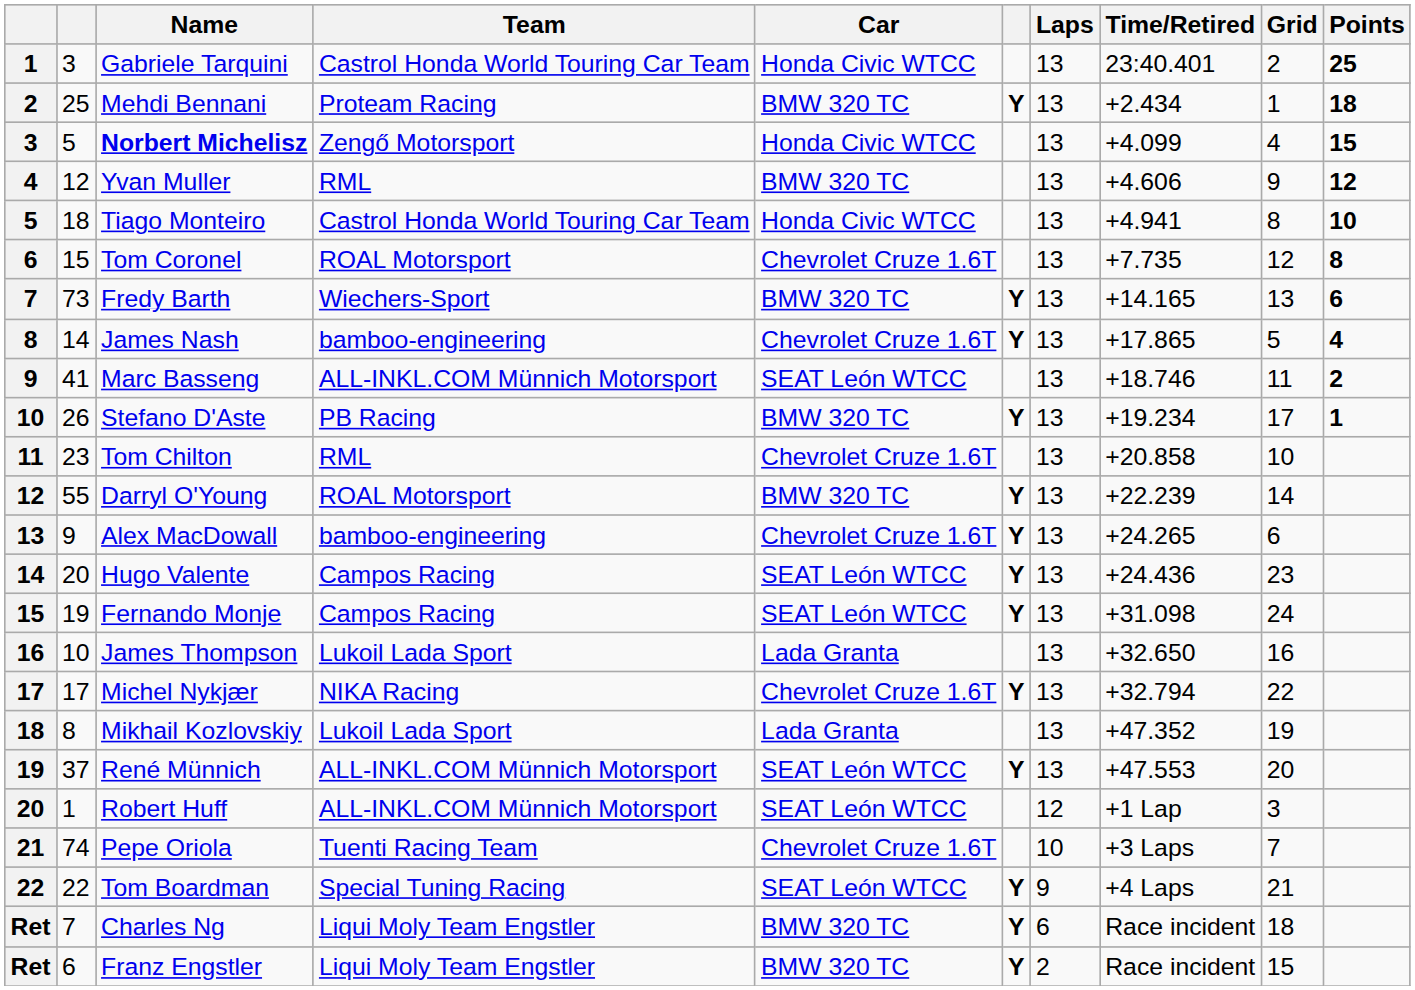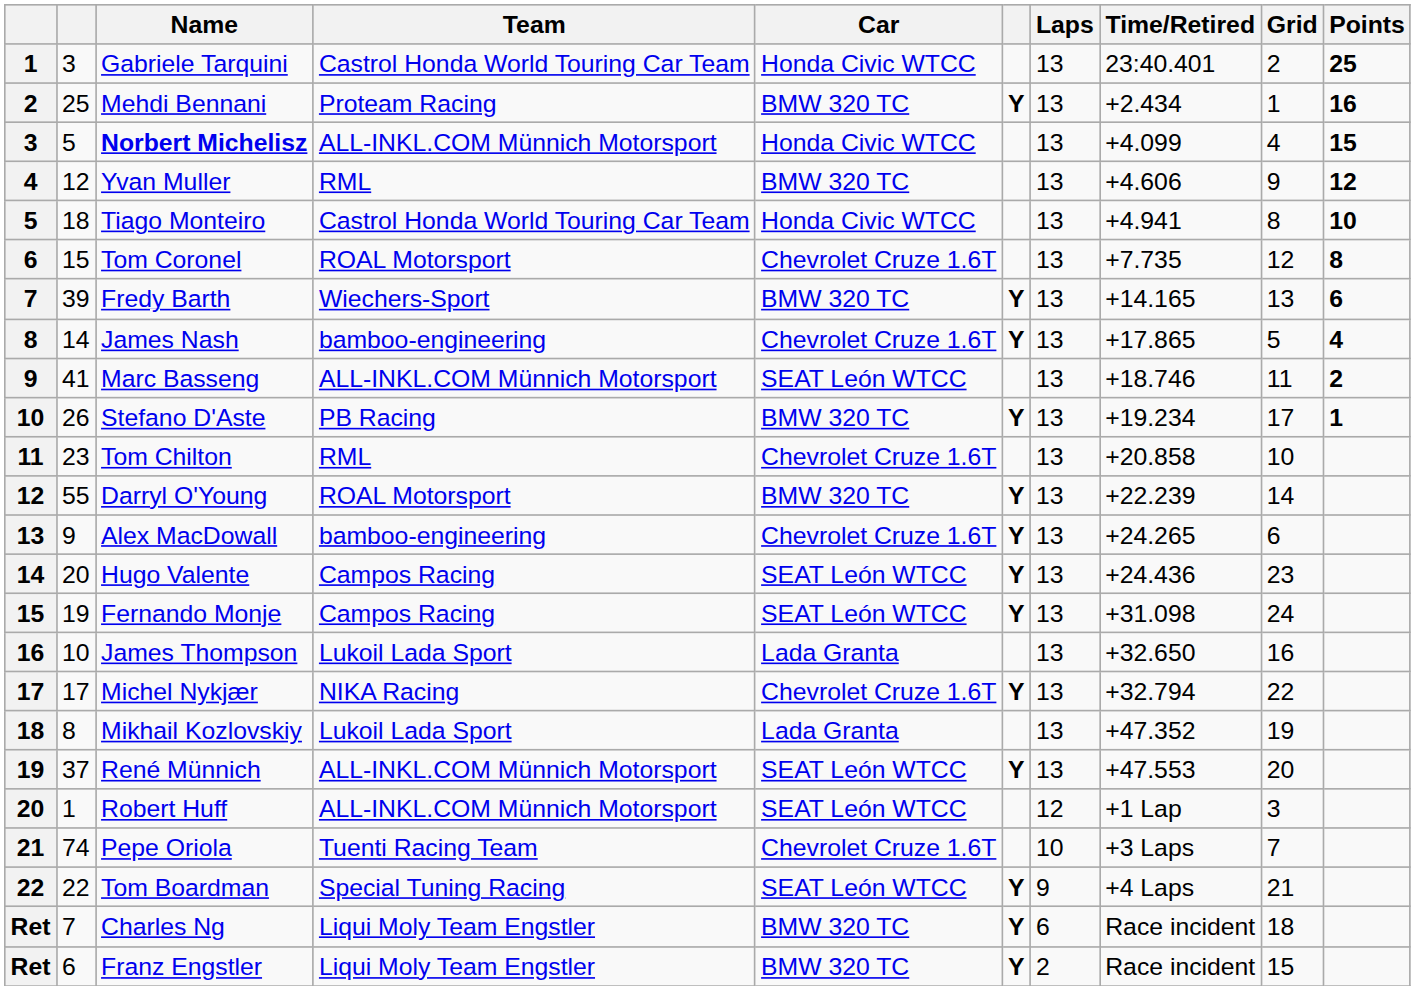Mehdi Bennani | Points: 18 -> 16
Norbert Michelisz | Team: Zengő Motorsport -> ALL-INKL.COM Münnich Motorsport
Fredy Barth | column 2: 73 -> 39
